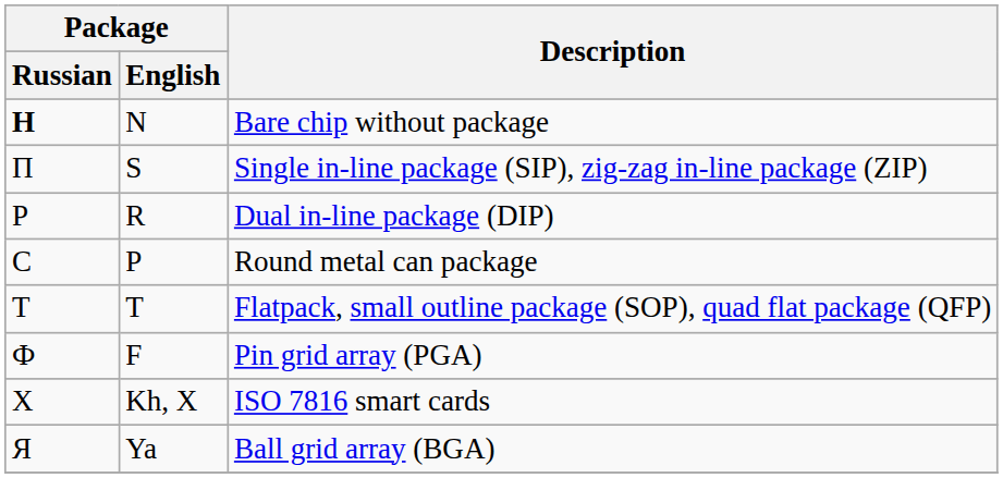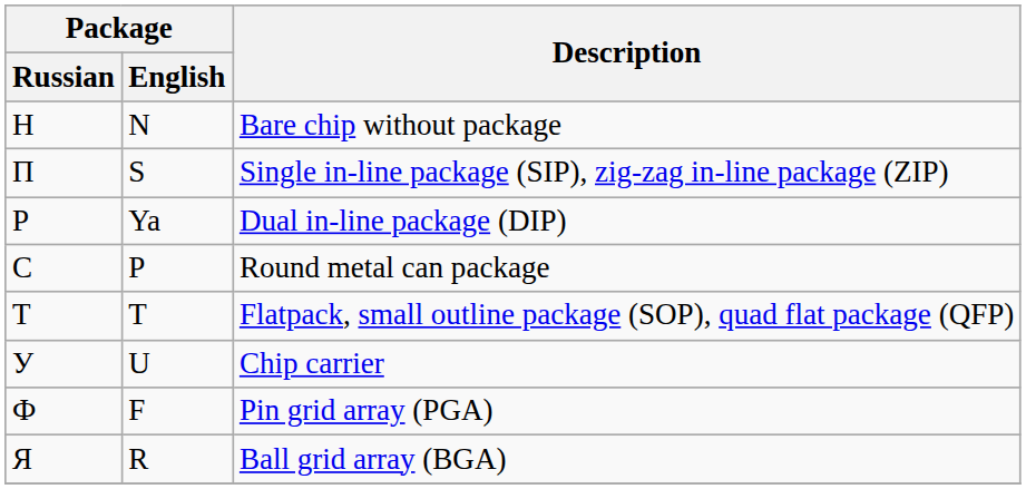Bare chip without package | Package / Russian: bold -> normal
Dual in-line package (DIP) | Package / English: R -> Ya
+ row: У | U | Chip carrier
- row: Х | Kh, X | ISO 7816 smart cards
Ball grid array (BGA) | Package / English: Ya -> R
